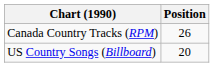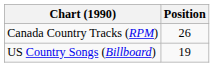US Country Songs (Billboard) | Position: 20 -> 19
